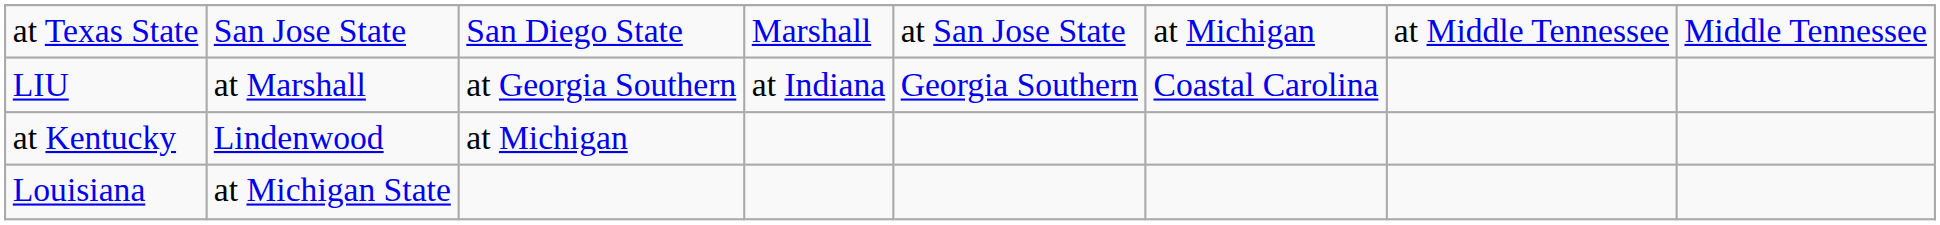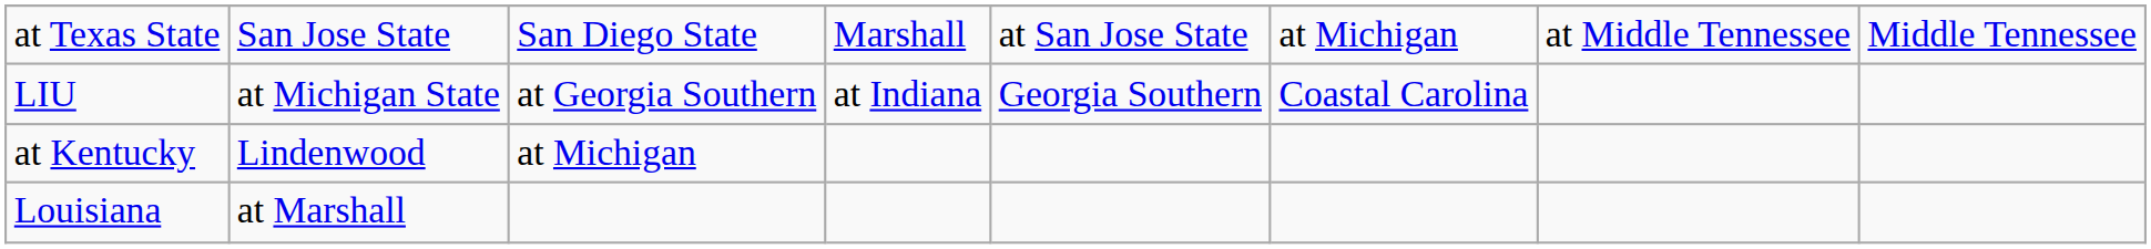LIU | column 2: at Marshall -> at Michigan State
Louisiana | column 2: at Michigan State -> at Marshall
